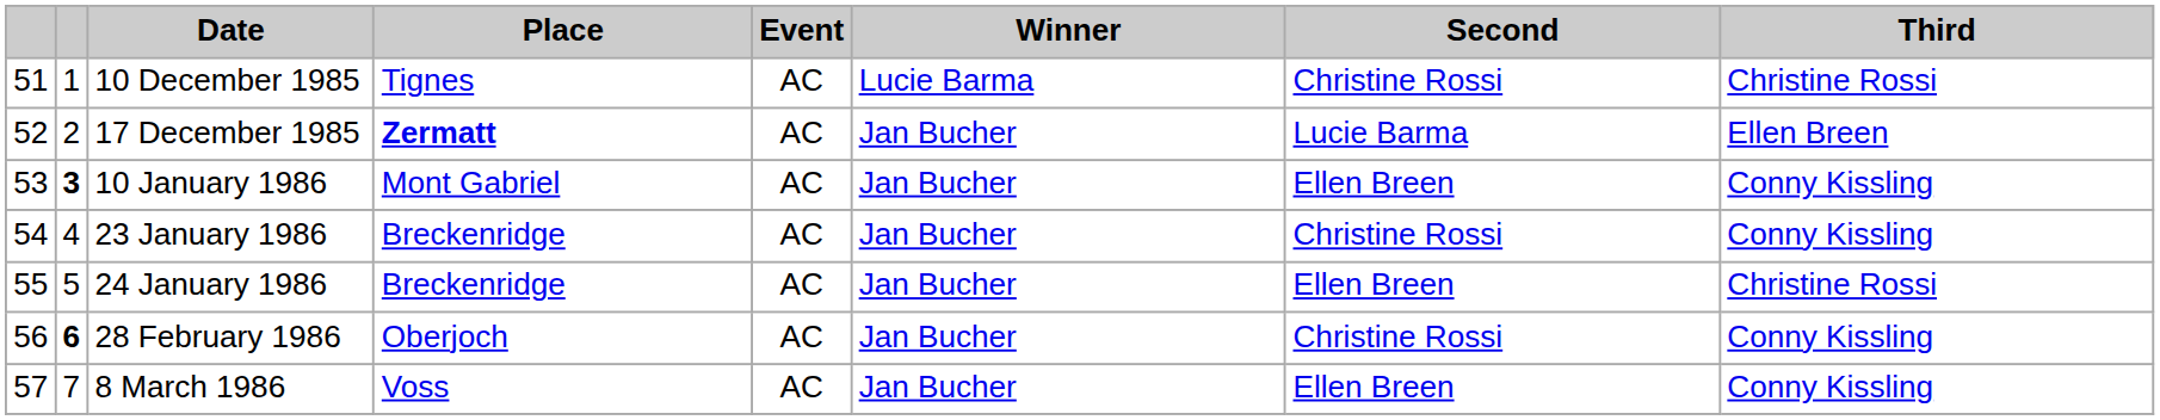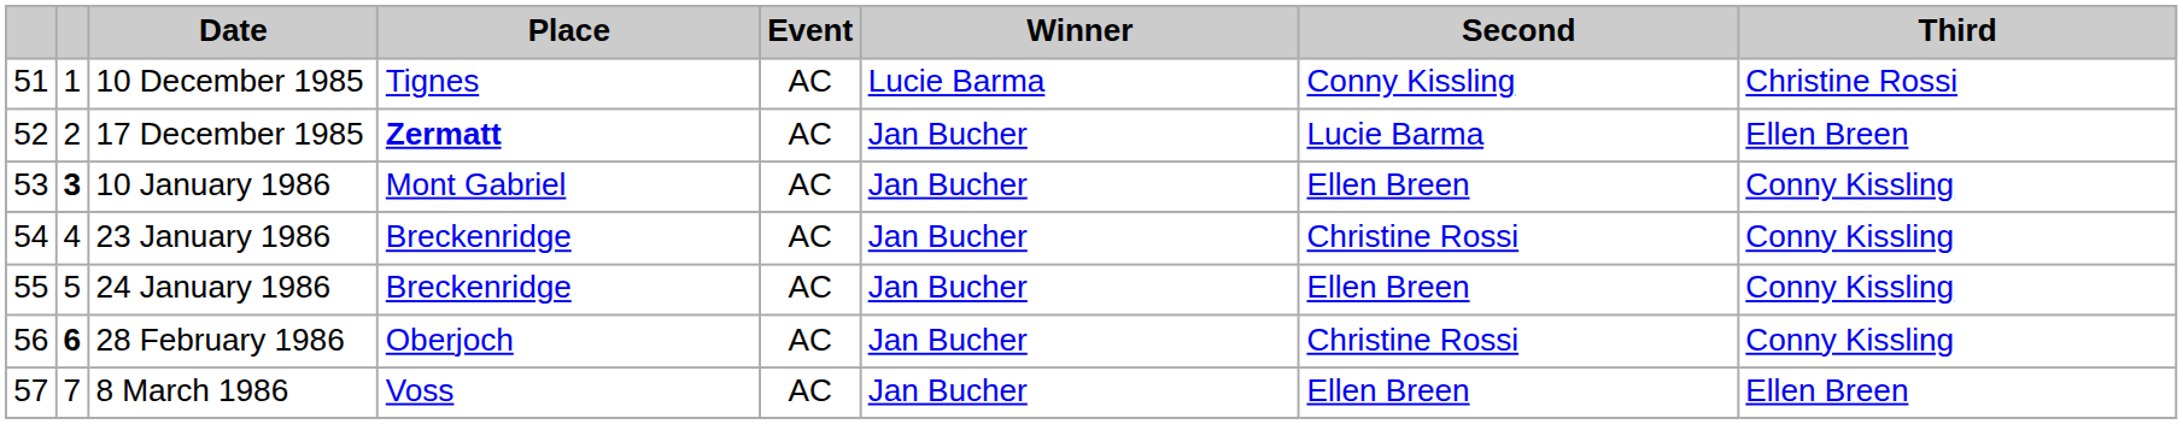10 December 1985 | Second: Christine Rossi -> Conny Kissling
24 January 1986 | Third: Christine Rossi -> Conny Kissling
8 March 1986 | Third: Conny Kissling -> Ellen Breen
